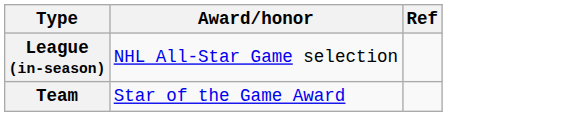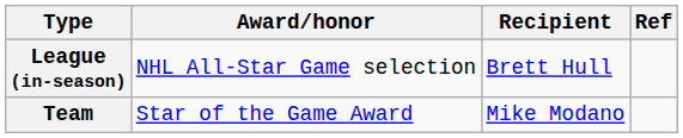+ column: Recipient | Brett Hull | Mike Modano
